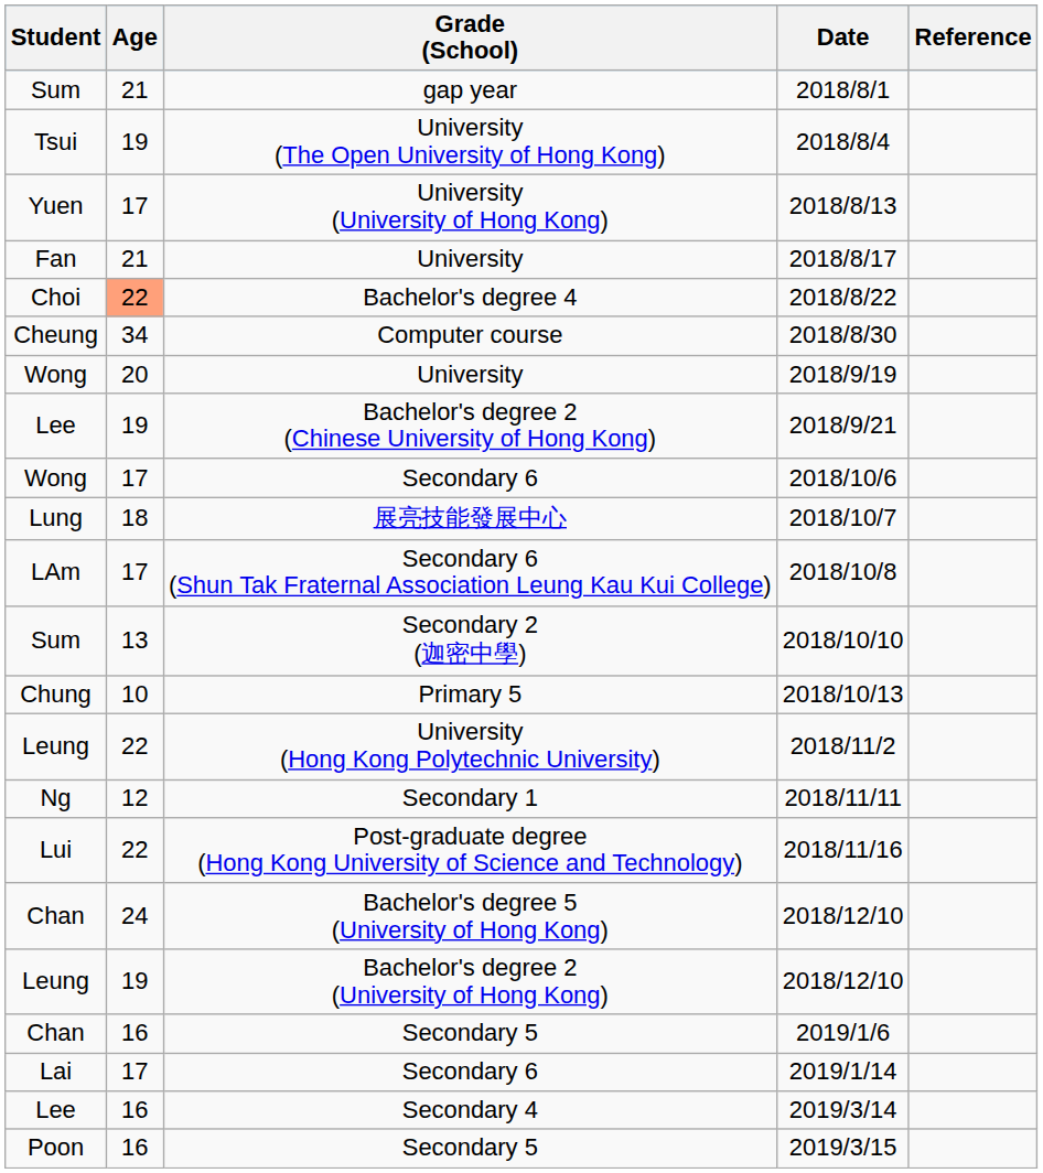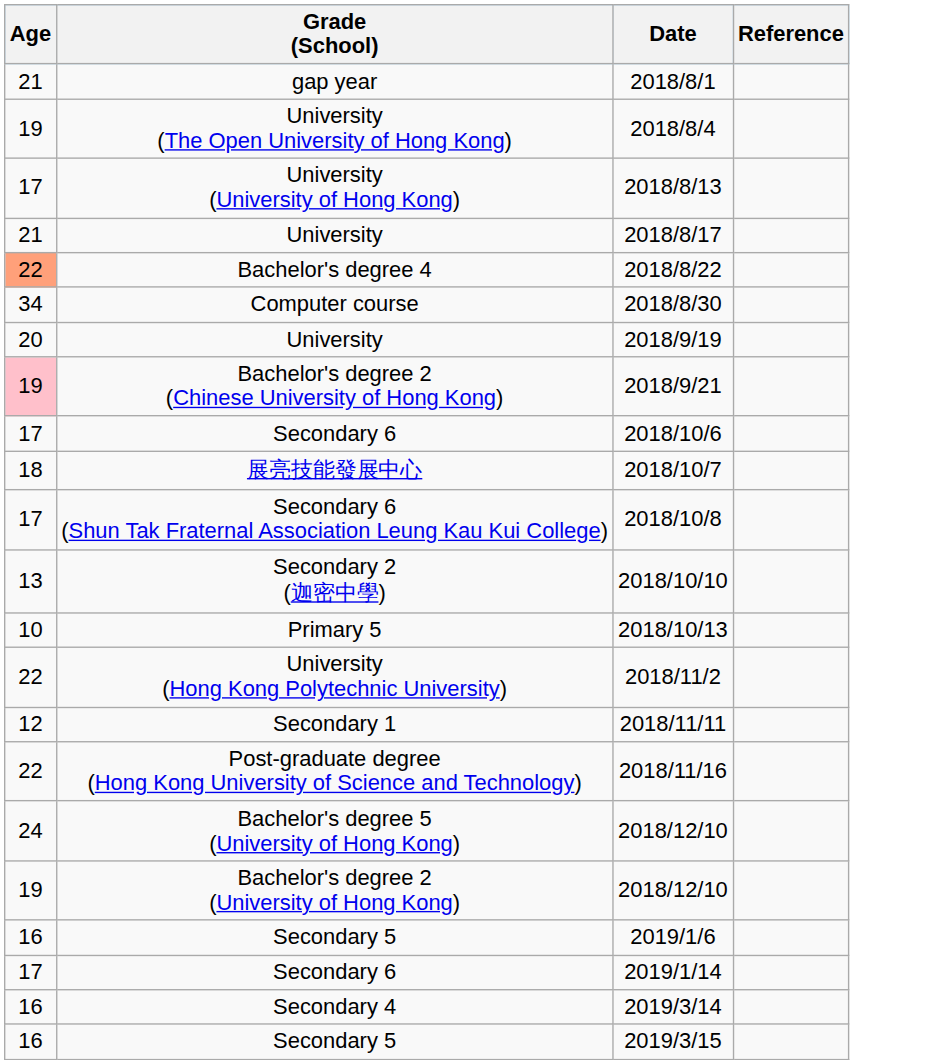- column: Student | Sum | Tsui | Yuen | Fan | Choi | Cheung | Wong | Lee | Wong | Lung | LAm | Sum | Chung | Leung | Ng | Lui | Chan | Leung | Chan | Lai | Lee | Poon
2018/9/21 | Age: no background -> pink background
